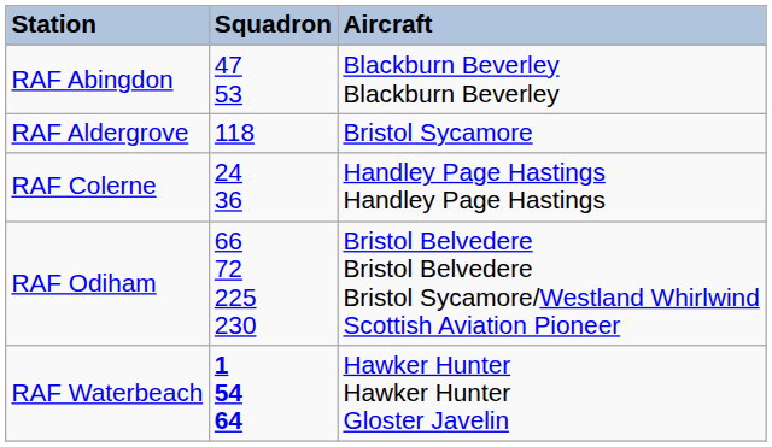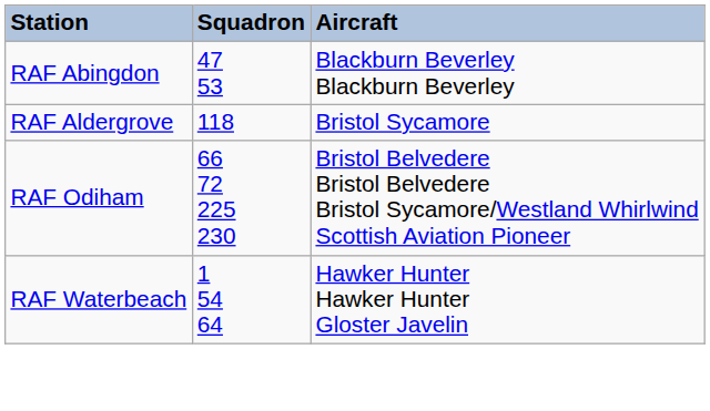- row: RAF Colerne | 24 36 | Handley Page Hastings Handley Page Hastings
RAF Waterbeach | Squadron: bold -> normal
